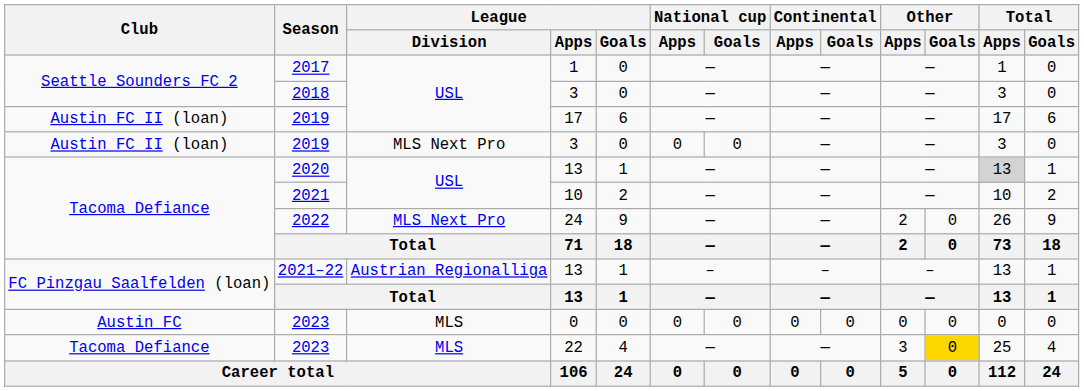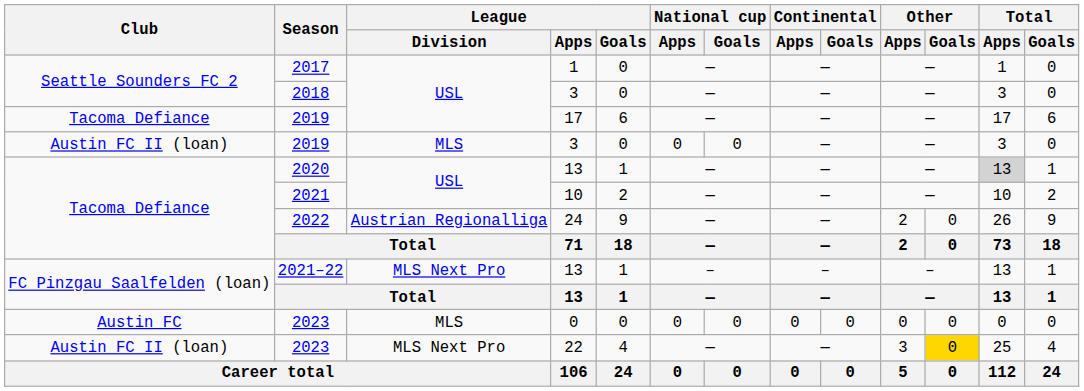2019 / 17 | Club: Austin FC II (loan) -> Tacoma Defiance
2019 / 3 | League / Division: MLS Next Pro -> MLS
2022 | League / Division: MLS Next Pro -> Austrian Regionalliga
2021–22 | League / Division: Austrian Regionalliga -> MLS Next Pro
2023 / 22 | Club: Tacoma Defiance -> Austin FC II (loan)
2023 / 22 | League / Division: MLS -> MLS Next Pro
